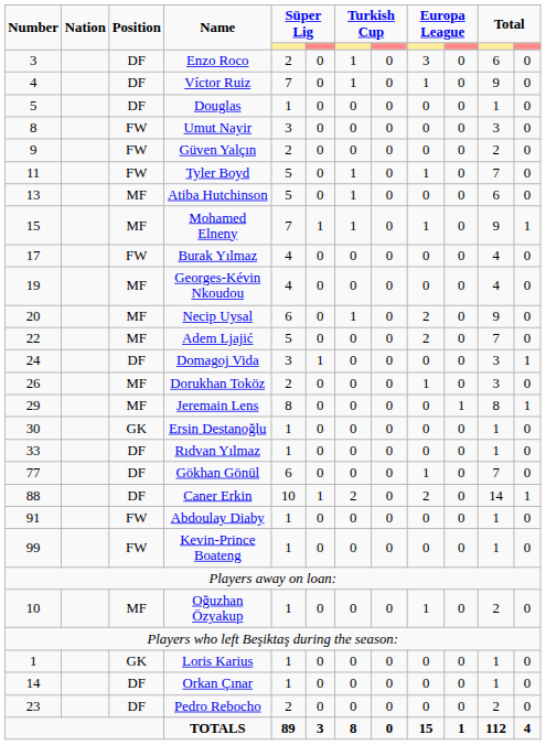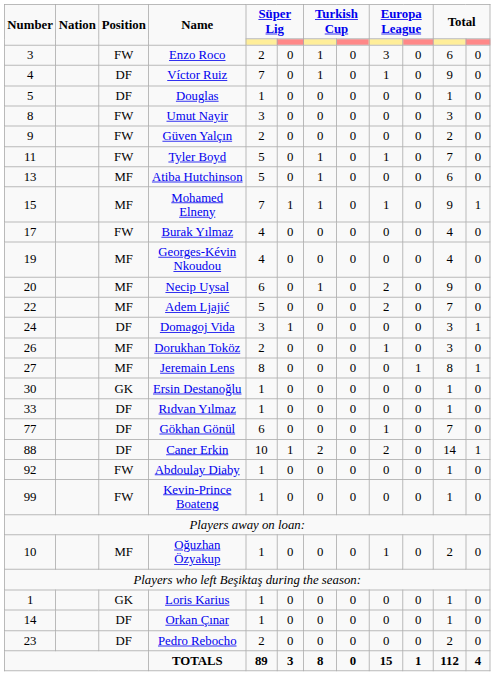Enzo Roco | Position: DF -> FW
Jeremain Lens | Number: 29 -> 27
Abdoulay Diaby | Number: 91 -> 92
